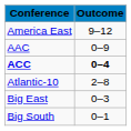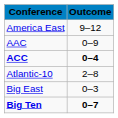- row: Big South | 0–1
+ row: Big Ten | 0–7
